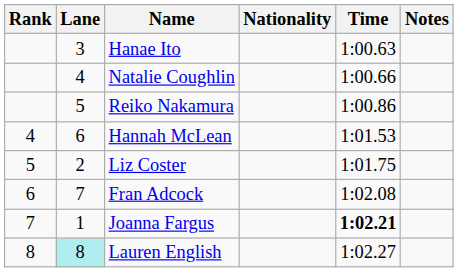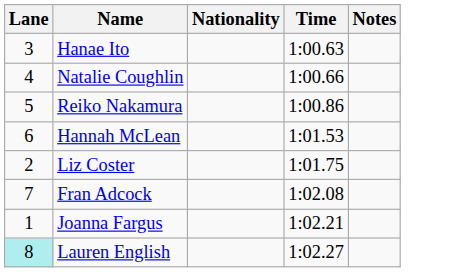- column: Rank | 4 | 5 | 6 | 7 | 8
Joanna Fargus | Time: bold -> normal
